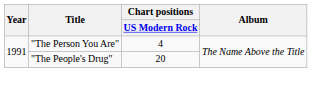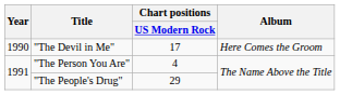+ row: 1990 | "The Devil in Me" | 17 | Here Comes the Groom
"The People's Drug" | Chart positions / US Modern Rock: 20 -> 29
